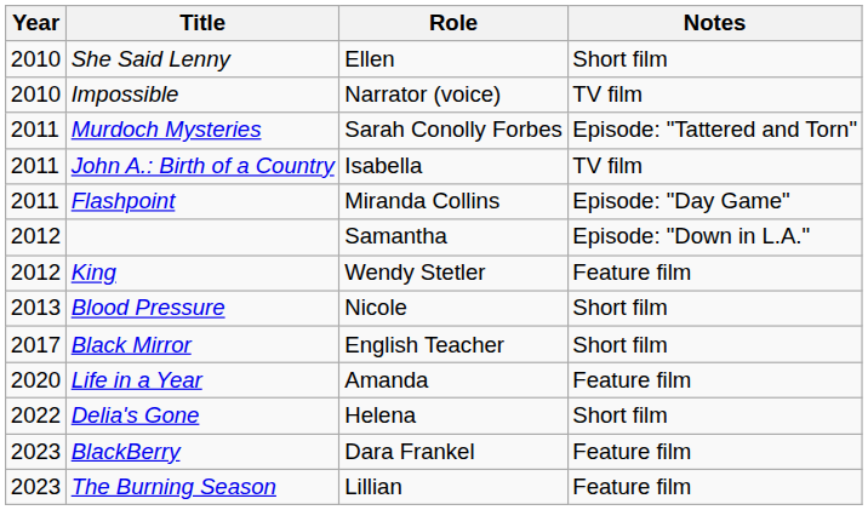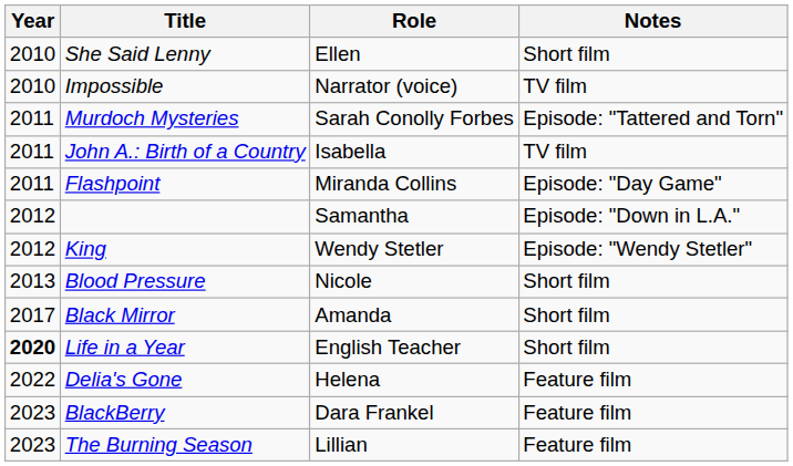King | Notes: Feature film -> Episode: "Wendy Stetler"
Black Mirror | Role: English Teacher -> Amanda
Life in a Year | Year: normal -> bold
Life in a Year | Role: Amanda -> English Teacher
Life in a Year | Notes: Feature film -> Short film
Delia's Gone | Notes: Short film -> Feature film
